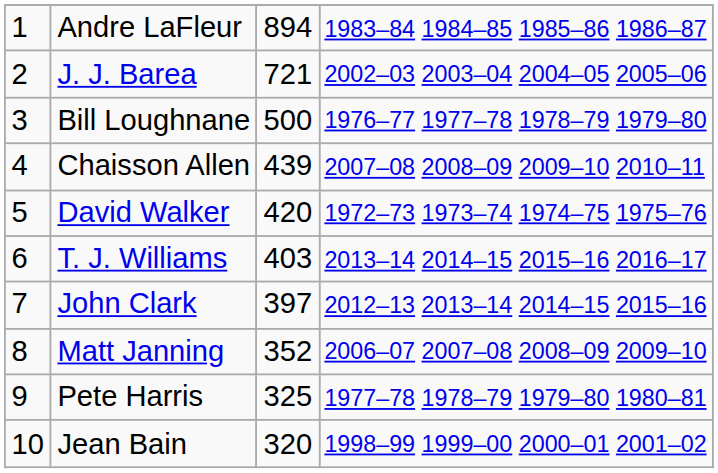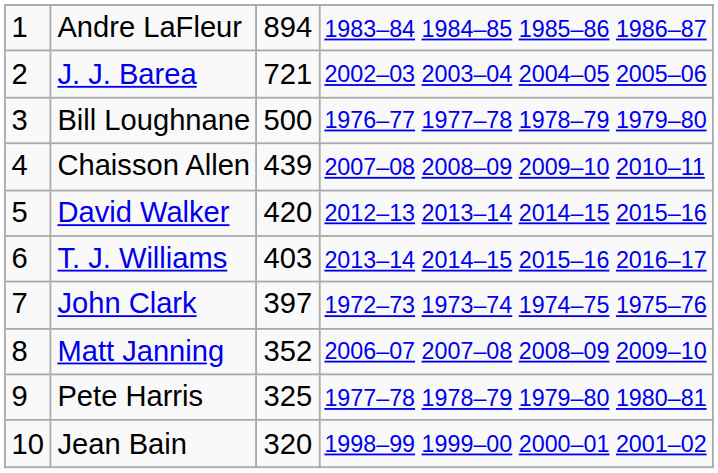David Walker | column 4: 1972–73 1973–74 1974–75 1975–76 -> 2012–13 2013–14 2014–15 2015–16
John Clark | column 4: 2012–13 2013–14 2014–15 2015–16 -> 1972–73 1973–74 1974–75 1975–76
